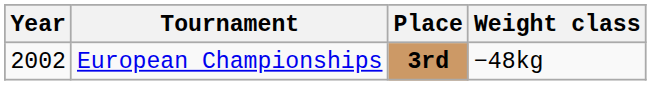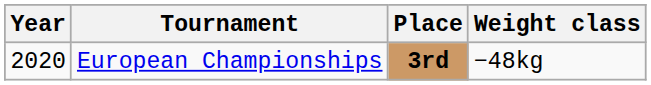European Championships | Year: 2002 -> 2020
